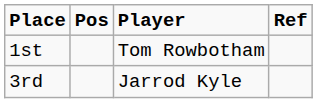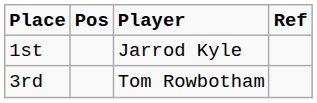1st | Player: Tom Rowbotham -> Jarrod Kyle
3rd | Player: Jarrod Kyle -> Tom Rowbotham
